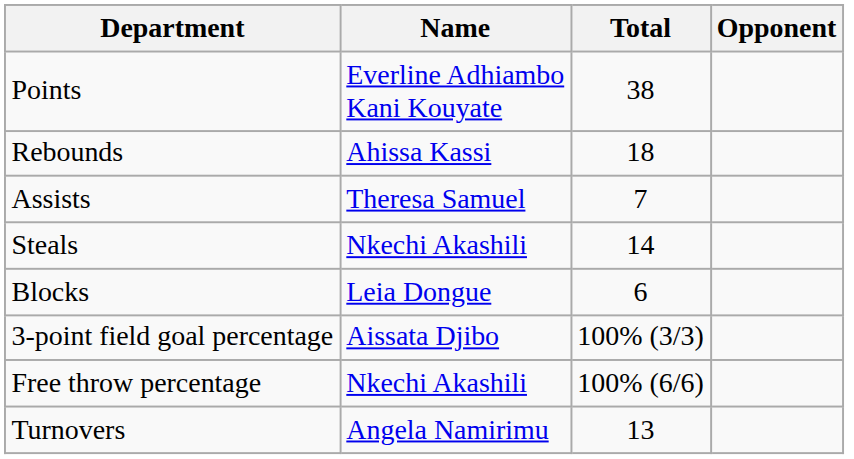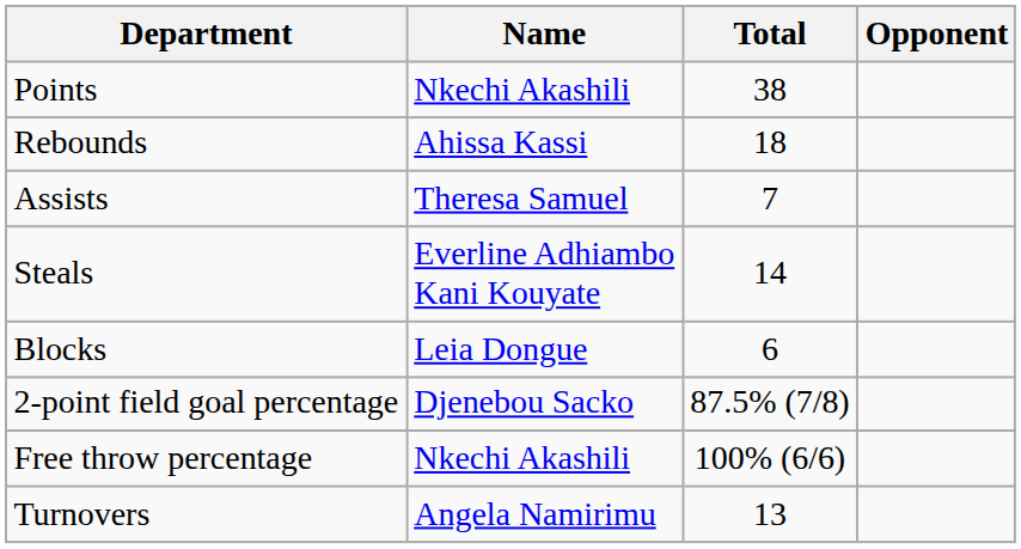Points | Name: Everline Adhiambo Kani Kouyate -> Nkechi Akashili
Steals | Name: Nkechi Akashili -> Everline Adhiambo Kani Kouyate
+ row: 2-point field goal percentage | Djenebou Sacko | 87.5% (7/8)
- row: 3-point field goal percentage | Aissata Djibo | 100% (3/3)
